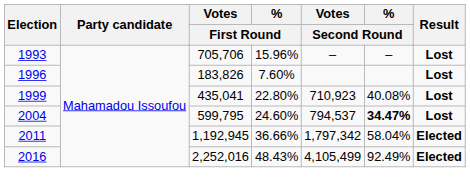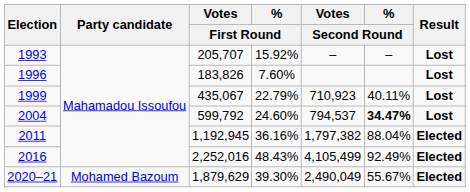1993 | Votes / First Round: 705,706 -> 205,707
1993 | % / First Round: 15.96% -> 15.92%
1999 | Votes / First Round: 435,041 -> 435,067
1999 | % / First Round: 22.80% -> 22.79%
1999 | % / Second Round: 40.08% -> 40.11%
2004 | Votes / First Round: 599,795 -> 599,792
2011 | % / First Round: 36.66% -> 36.16%
2011 | Votes / Second Round: 1,797,342 -> 1,797,382
2011 | % / Second Round: 58.04% -> 88.04%
+ row: 2020–21 | Mohamed Bazoum | 1,879,629 | 39.30% | 2,490,049 | 55.67% | Elected
